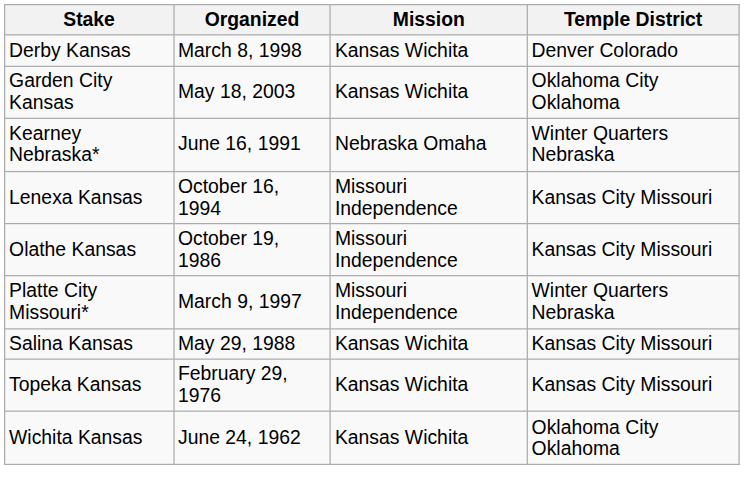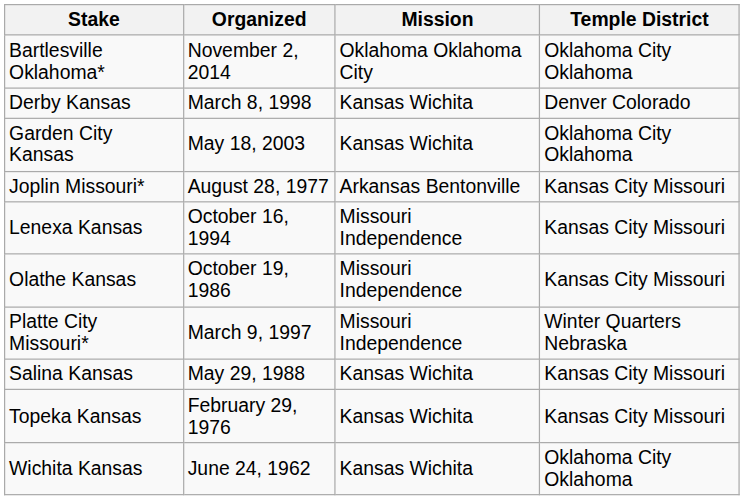+ row: Bartlesville Oklahoma* | November 2, 2014 | Oklahoma Oklahoma City | Oklahoma City Oklahoma
+ row: Joplin Missouri* | August 28, 1977 | Arkansas Bentonville | Kansas City Missouri
- row: Kearney Nebraska* | June 16, 1991 | Nebraska Omaha | Winter Quarters Nebraska
